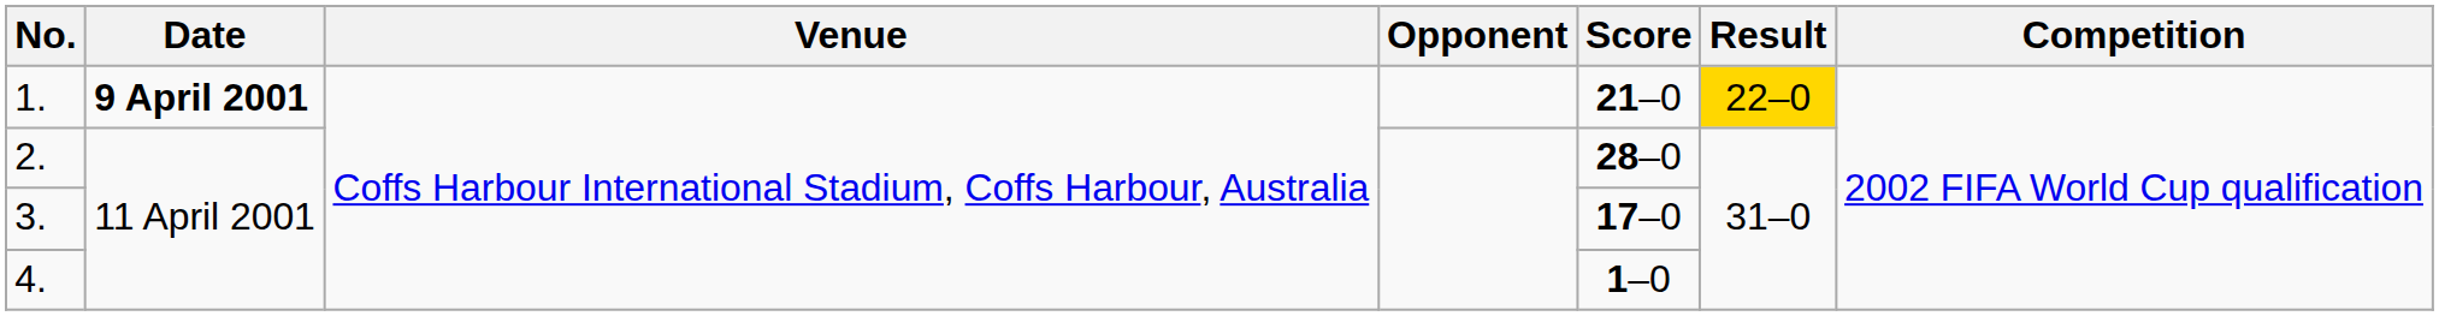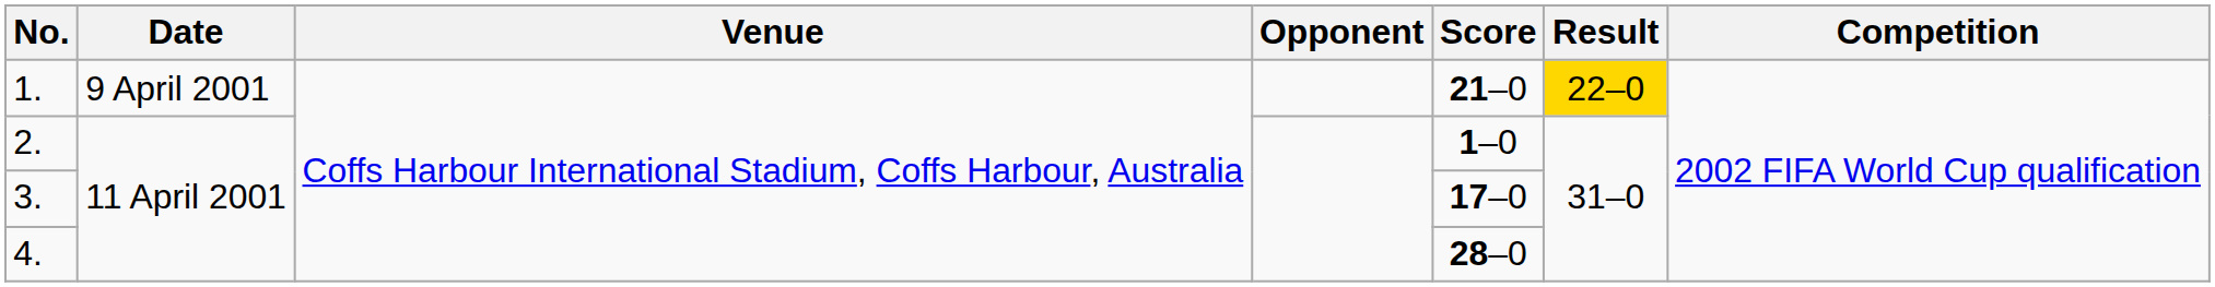1. | Date: bold -> normal
2. | Score: 28–0 -> 1–0
4. | Score: 1–0 -> 28–0
